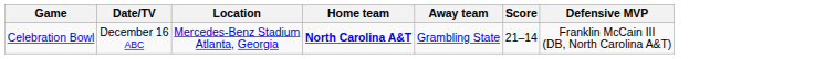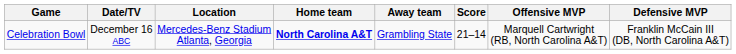+ column: Offensive MVP | Marquell Cartwright (RB, North Carolina A&T)
